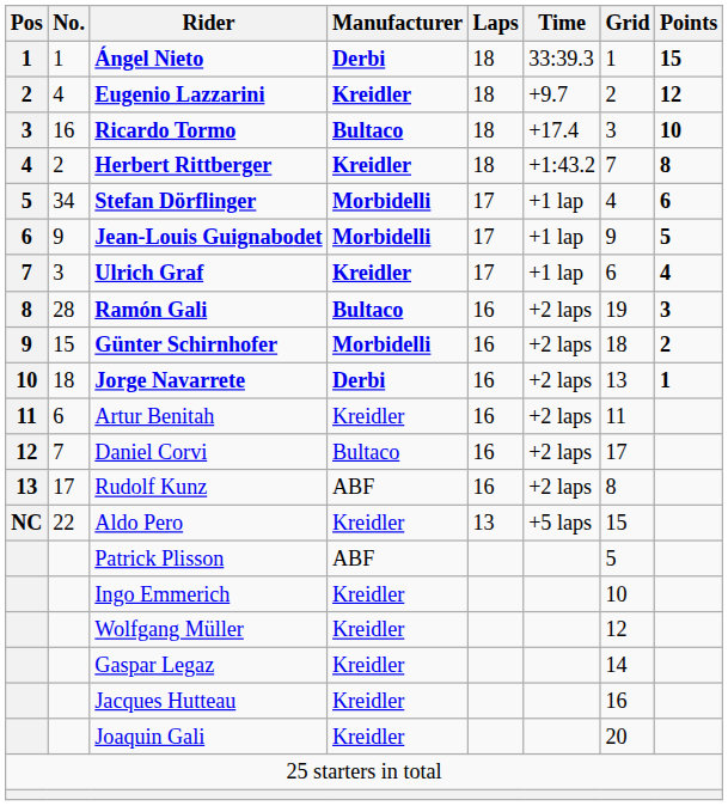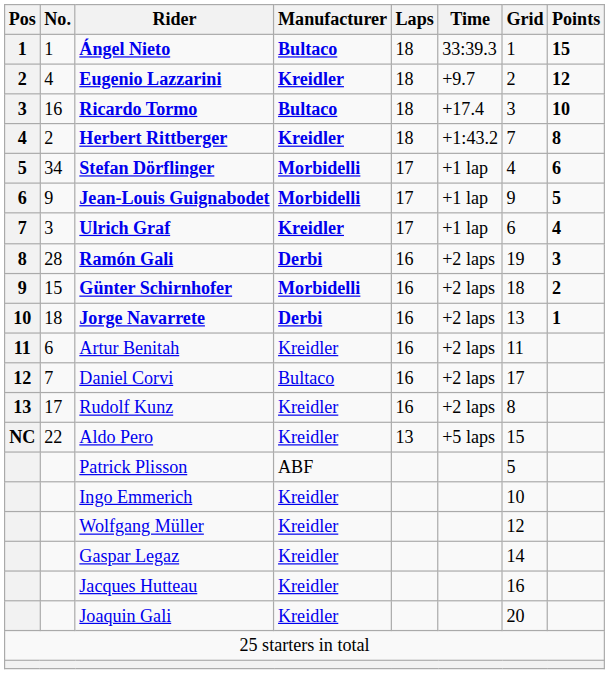Ángel Nieto | Manufacturer: Derbi -> Bultaco
Ramón Gali | Manufacturer: Bultaco -> Derbi
Rudolf Kunz | Manufacturer: ABF -> Kreidler
